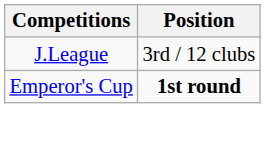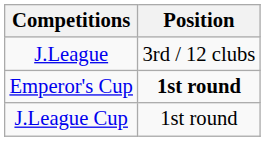+ row: J.League Cup | 1st round
